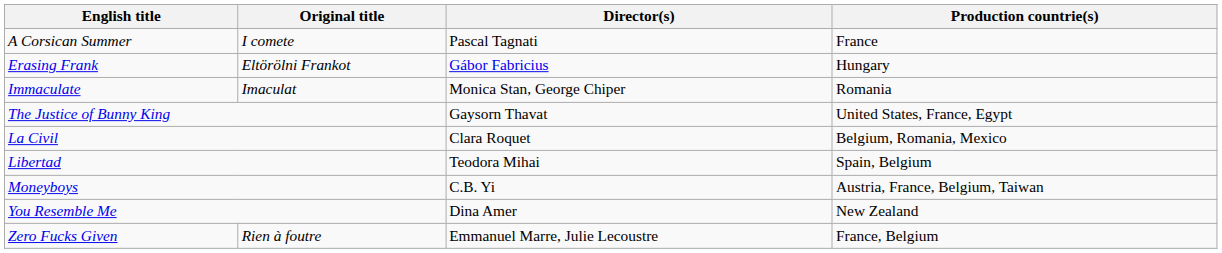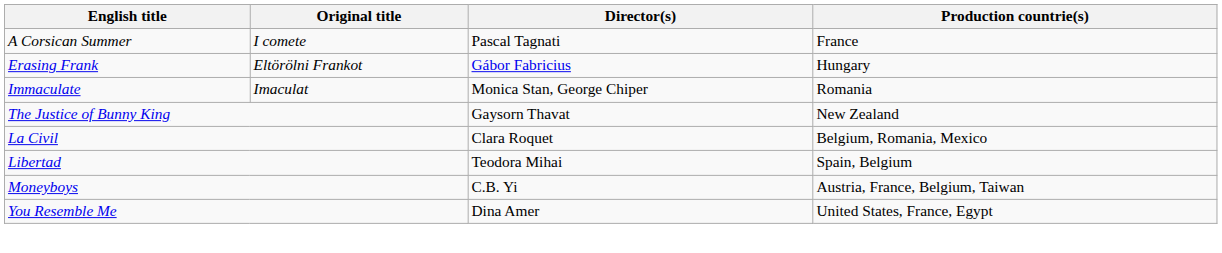The Justice of Bunny King | Production countrie(s): United States, France, Egypt -> New Zealand
You Resemble Me | Production countrie(s): New Zealand -> United States, France, Egypt
- row: Zero Fucks Given | Rien à foutre | Emmanuel Marre, Julie Lecoustre | France, Belgium
